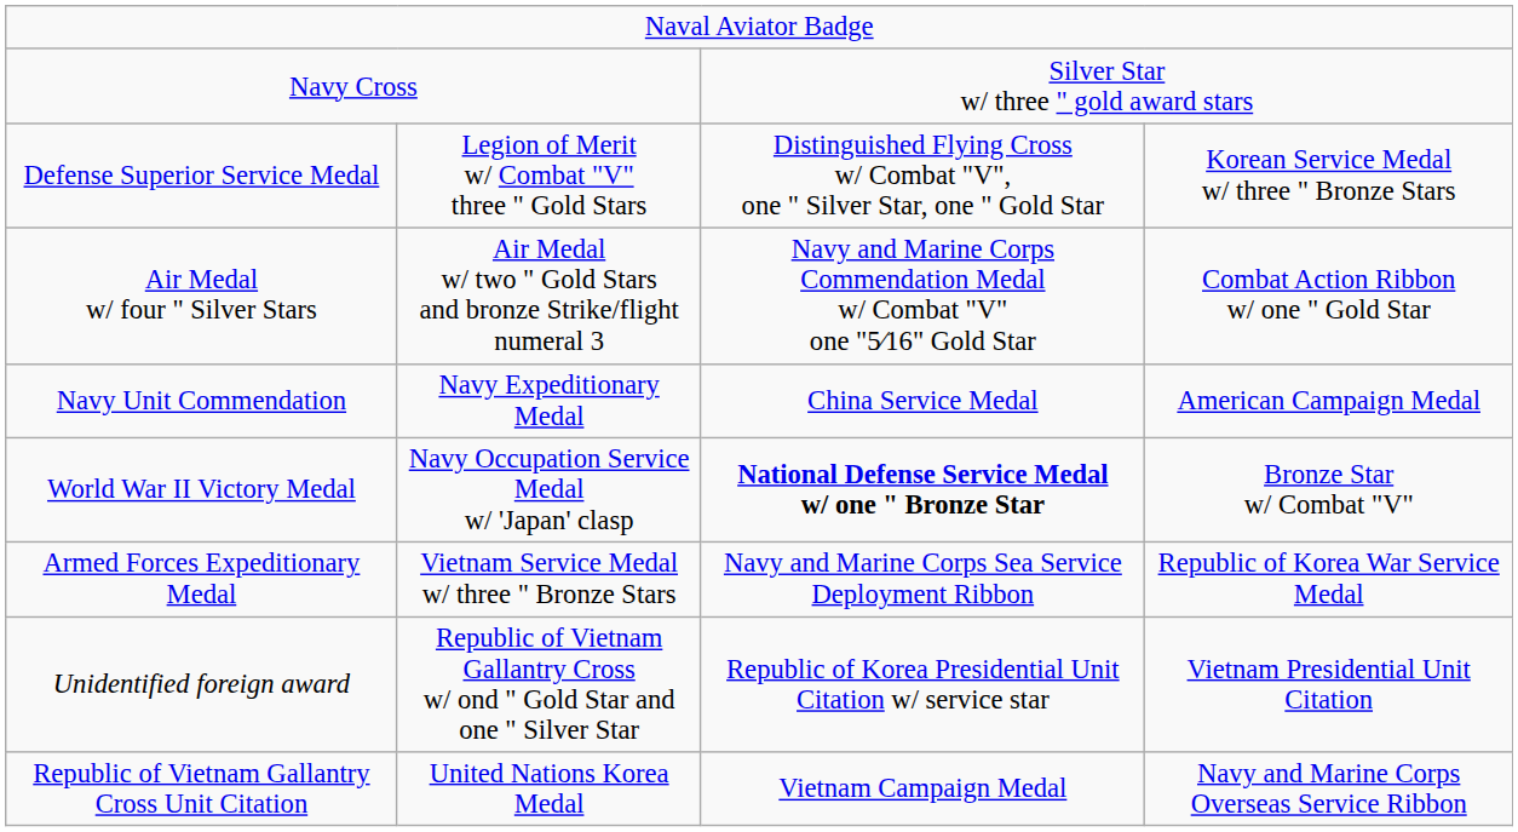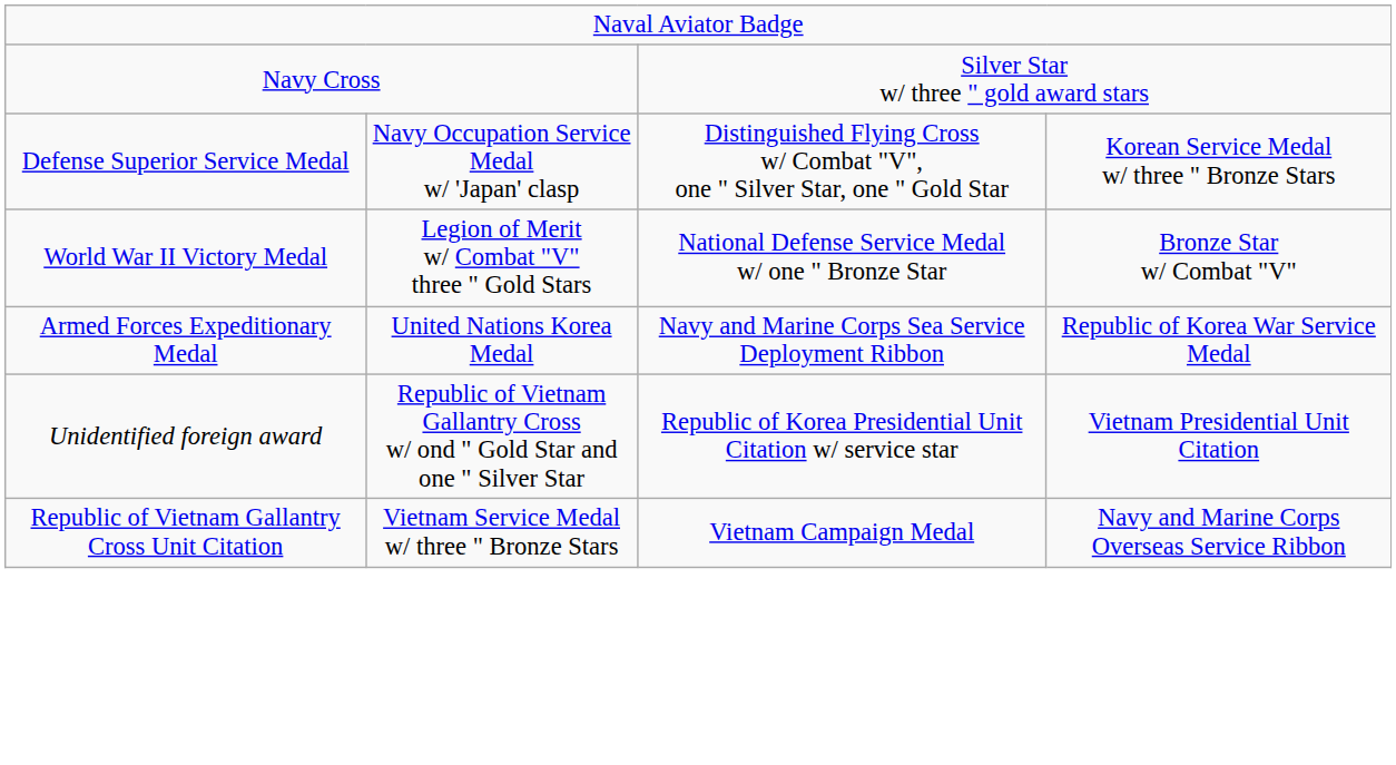Defense Superior Service Medal | column 2: Legion of Merit w/ Combat "V" three " Gold Stars -> Navy Occupation Service Medal w/ 'Japan' clasp
- row: Air Medal w/ four " Silver Stars | Air Medal w/ two " Gold Stars and bronze Strike/flight numeral 3 | Navy and Marine Corps Commendation Medal w/ Combat "V" one "5⁄16" Gold Star | Combat Action Ribbon w/ one " Gold Star
- row: Navy Unit Commendation | Navy Expeditionary Medal | China Service Medal | American Campaign Medal
World War II Victory Medal | column 2: Navy Occupation Service Medal w/ 'Japan' clasp -> Legion of Merit w/ Combat "V" three " Gold Stars
World War II Victory Medal | column 3: bold -> normal
Armed Forces Expeditionary Medal | column 2: Vietnam Service Medal w/ three " Bronze Stars -> United Nations Korea Medal
Republic of Vietnam Gallantry Cross Unit Citation | column 2: United Nations Korea Medal -> Vietnam Service Medal w/ three " Bronze Stars
